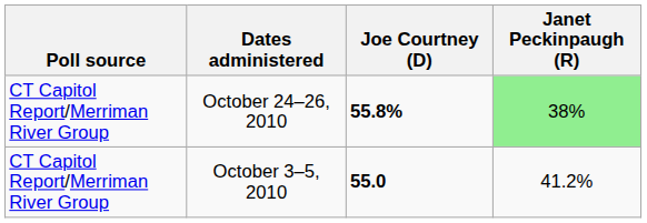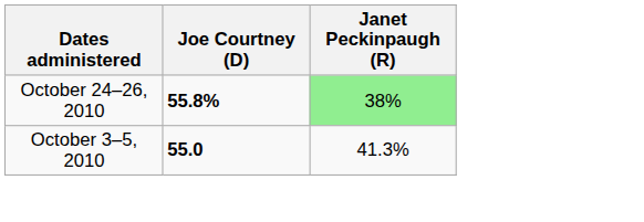- column: Poll source | CT Capitol Report/Merriman River Group | CT Capitol Report/Merriman River Group
October 3–5, 2010 | Janet Peckinpaugh (R): 41.2% -> 41.3%
